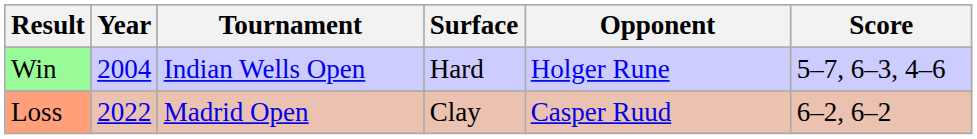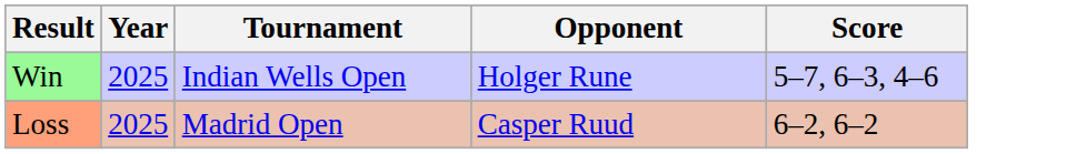- column: Surface | Hard | Clay
Win | Year: 2004 -> 2025
Loss | Year: 2022 -> 2025
